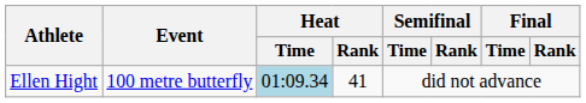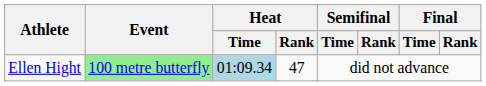Ellen Hight | Event: no background -> lightgreen background
Ellen Hight | Heat / Rank: 41 -> 47
